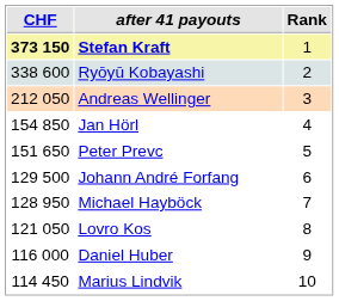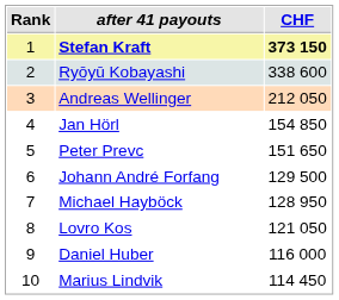columns swapped: Rank <-> CHF
